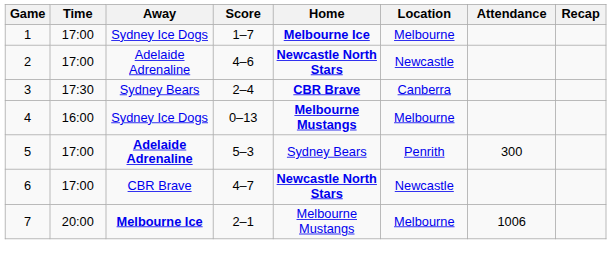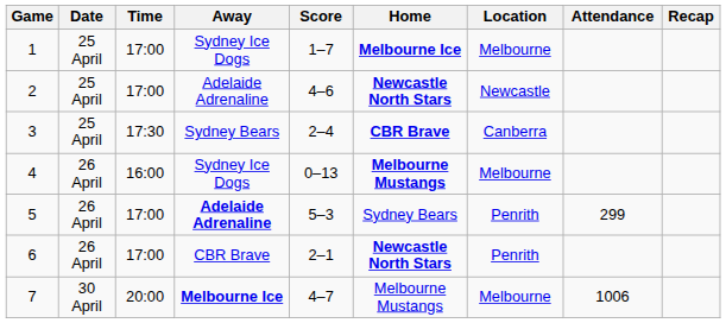+ column: Date | 25 April | 25 April | 25 April | 26 April | 26 April | 26 April | 30 April
5 | Attendance: 300 -> 299
6 | Score: 4–7 -> 2–1
6 | Location: Newcastle -> Penrith
7 | Score: 2–1 -> 4–7
